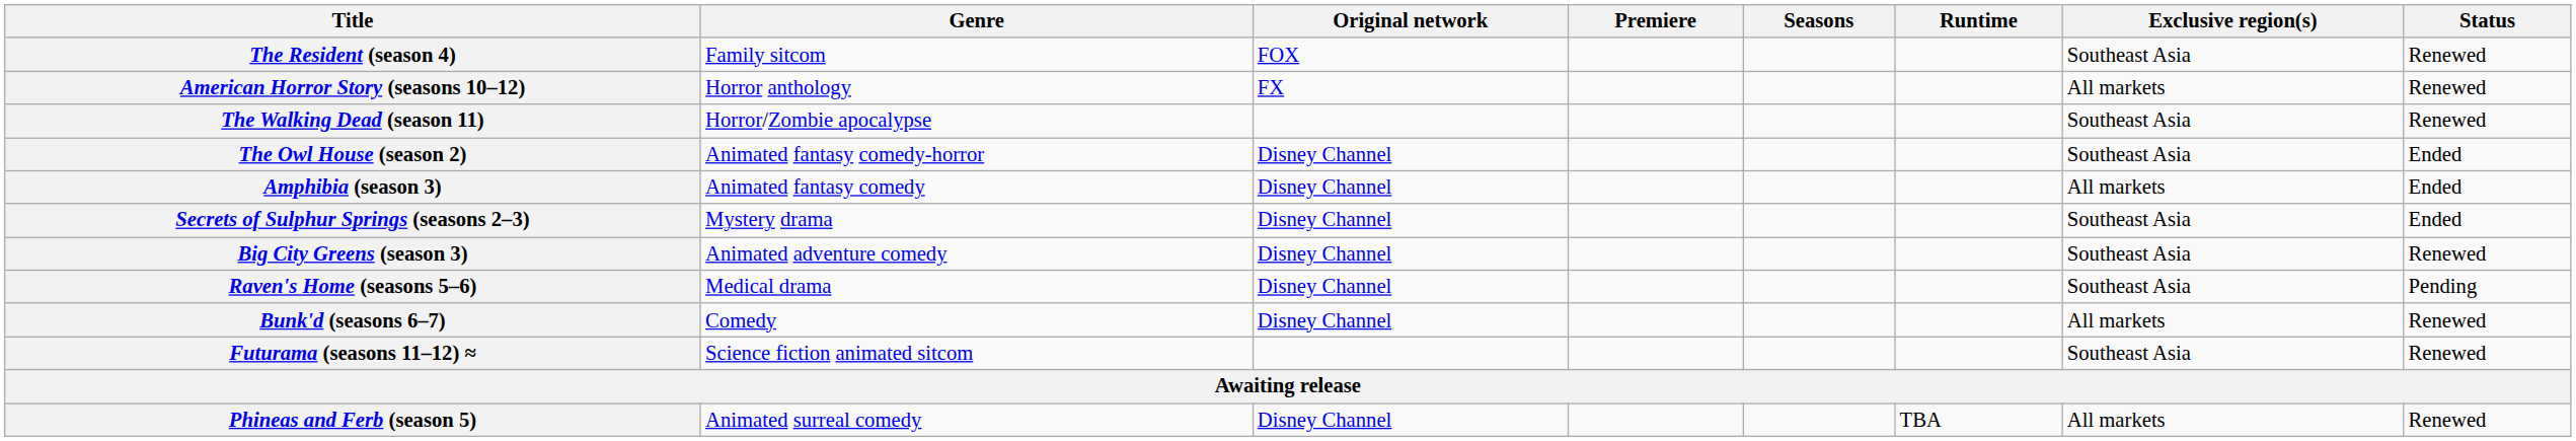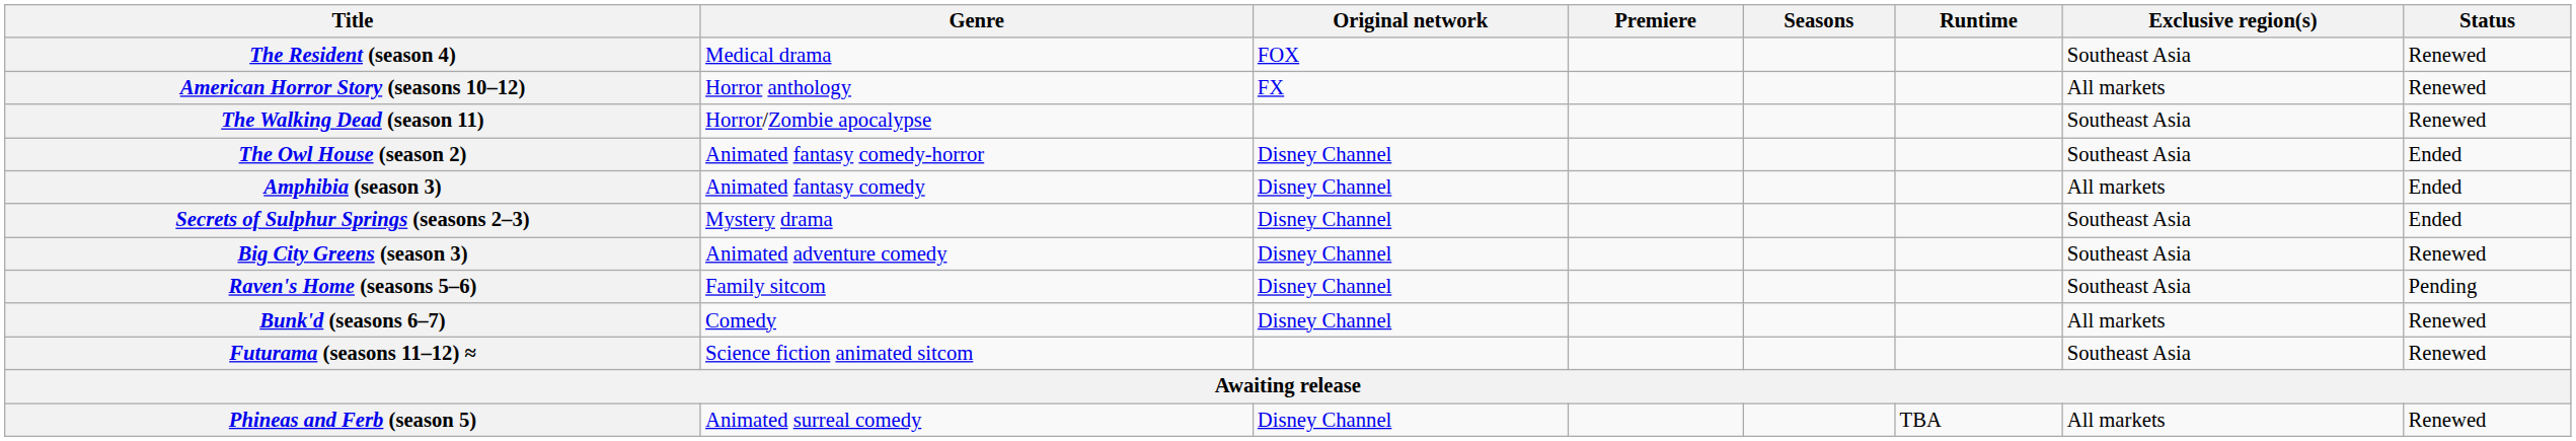The Resident (season 4) | Genre: Family sitcom -> Medical drama
Raven's Home (seasons 5–6) | Genre: Medical drama -> Family sitcom
